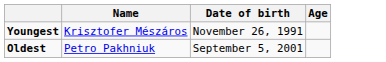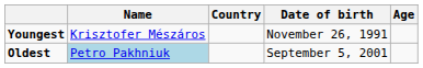+ column: Country
Oldest | Name: no background -> lightblue background
